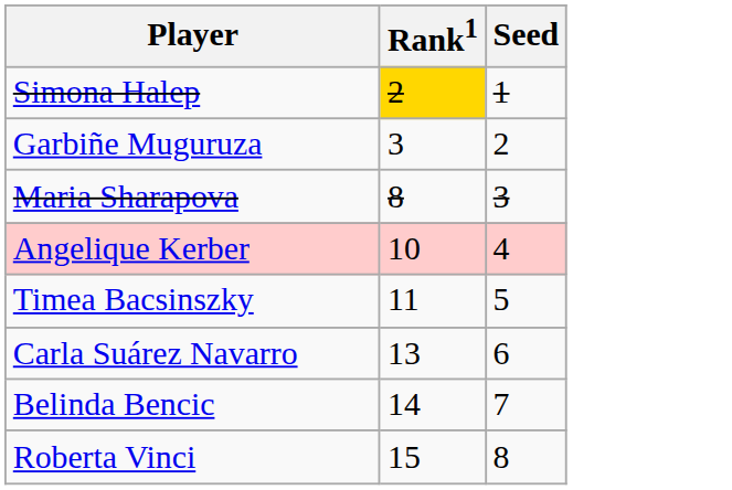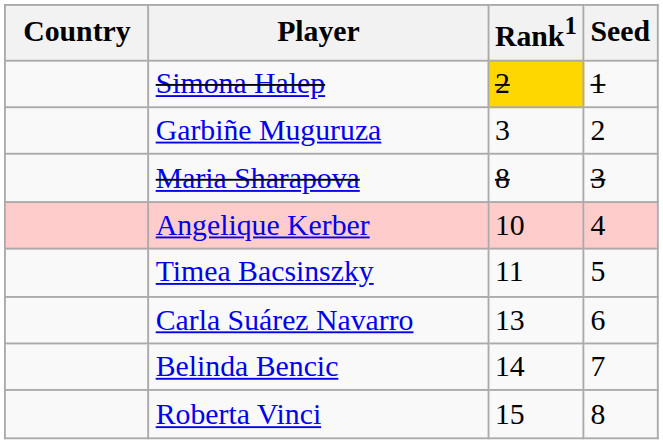+ column: Country
